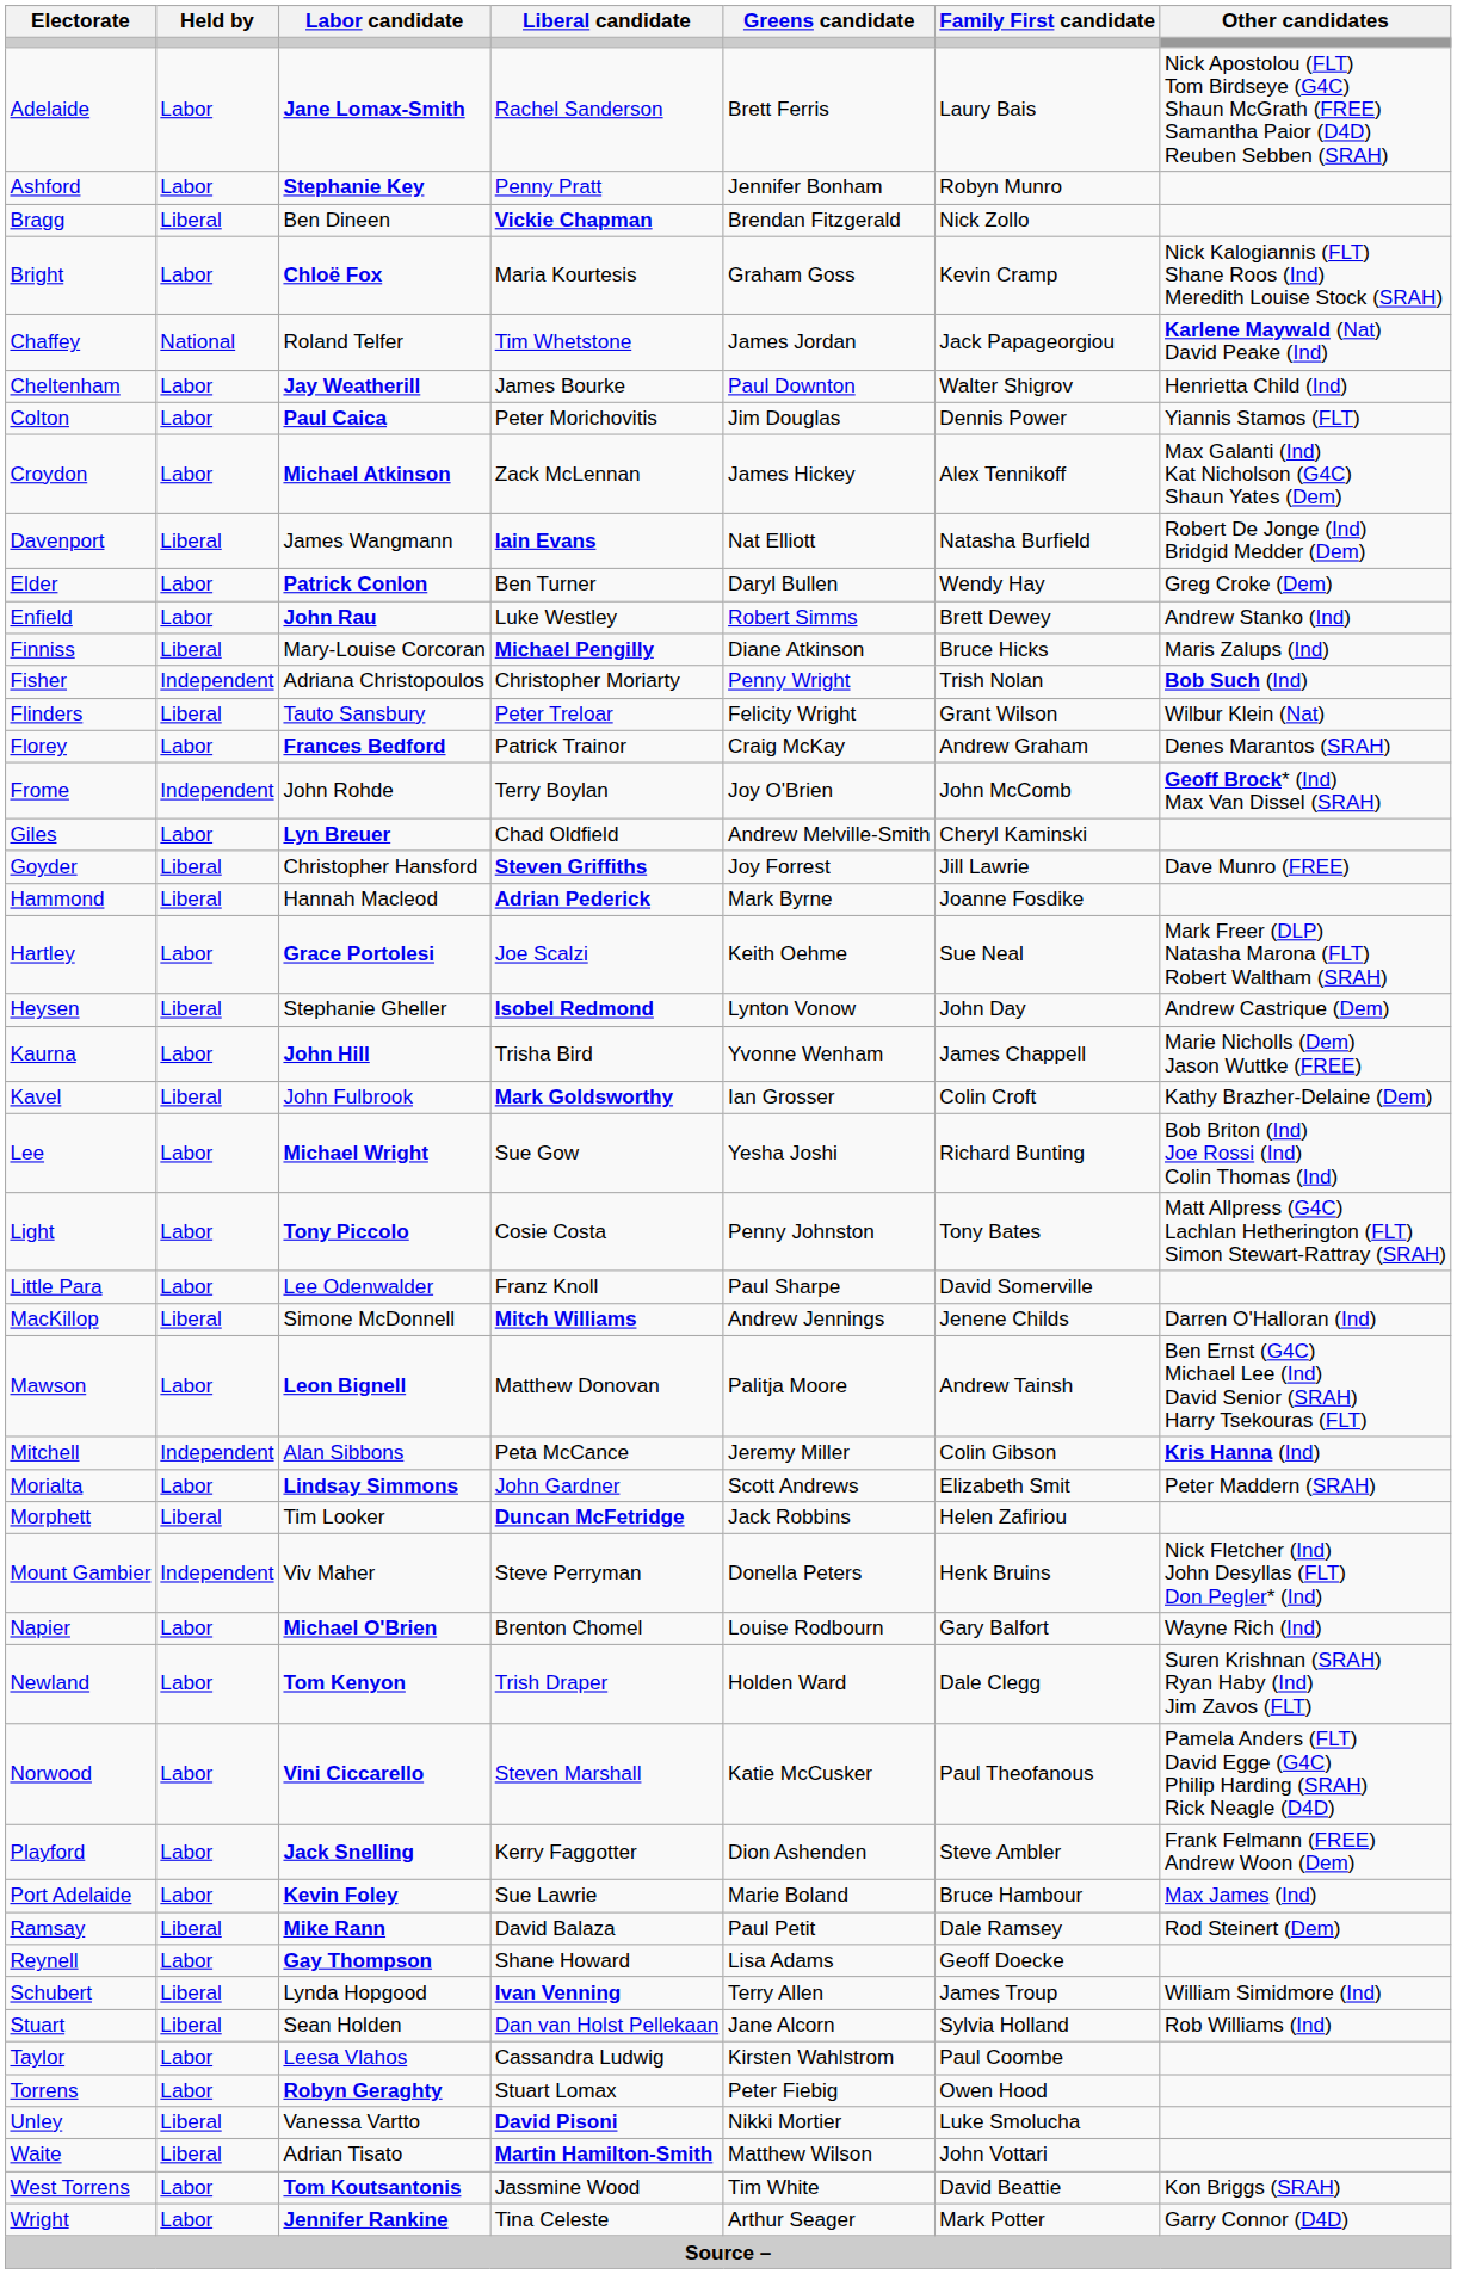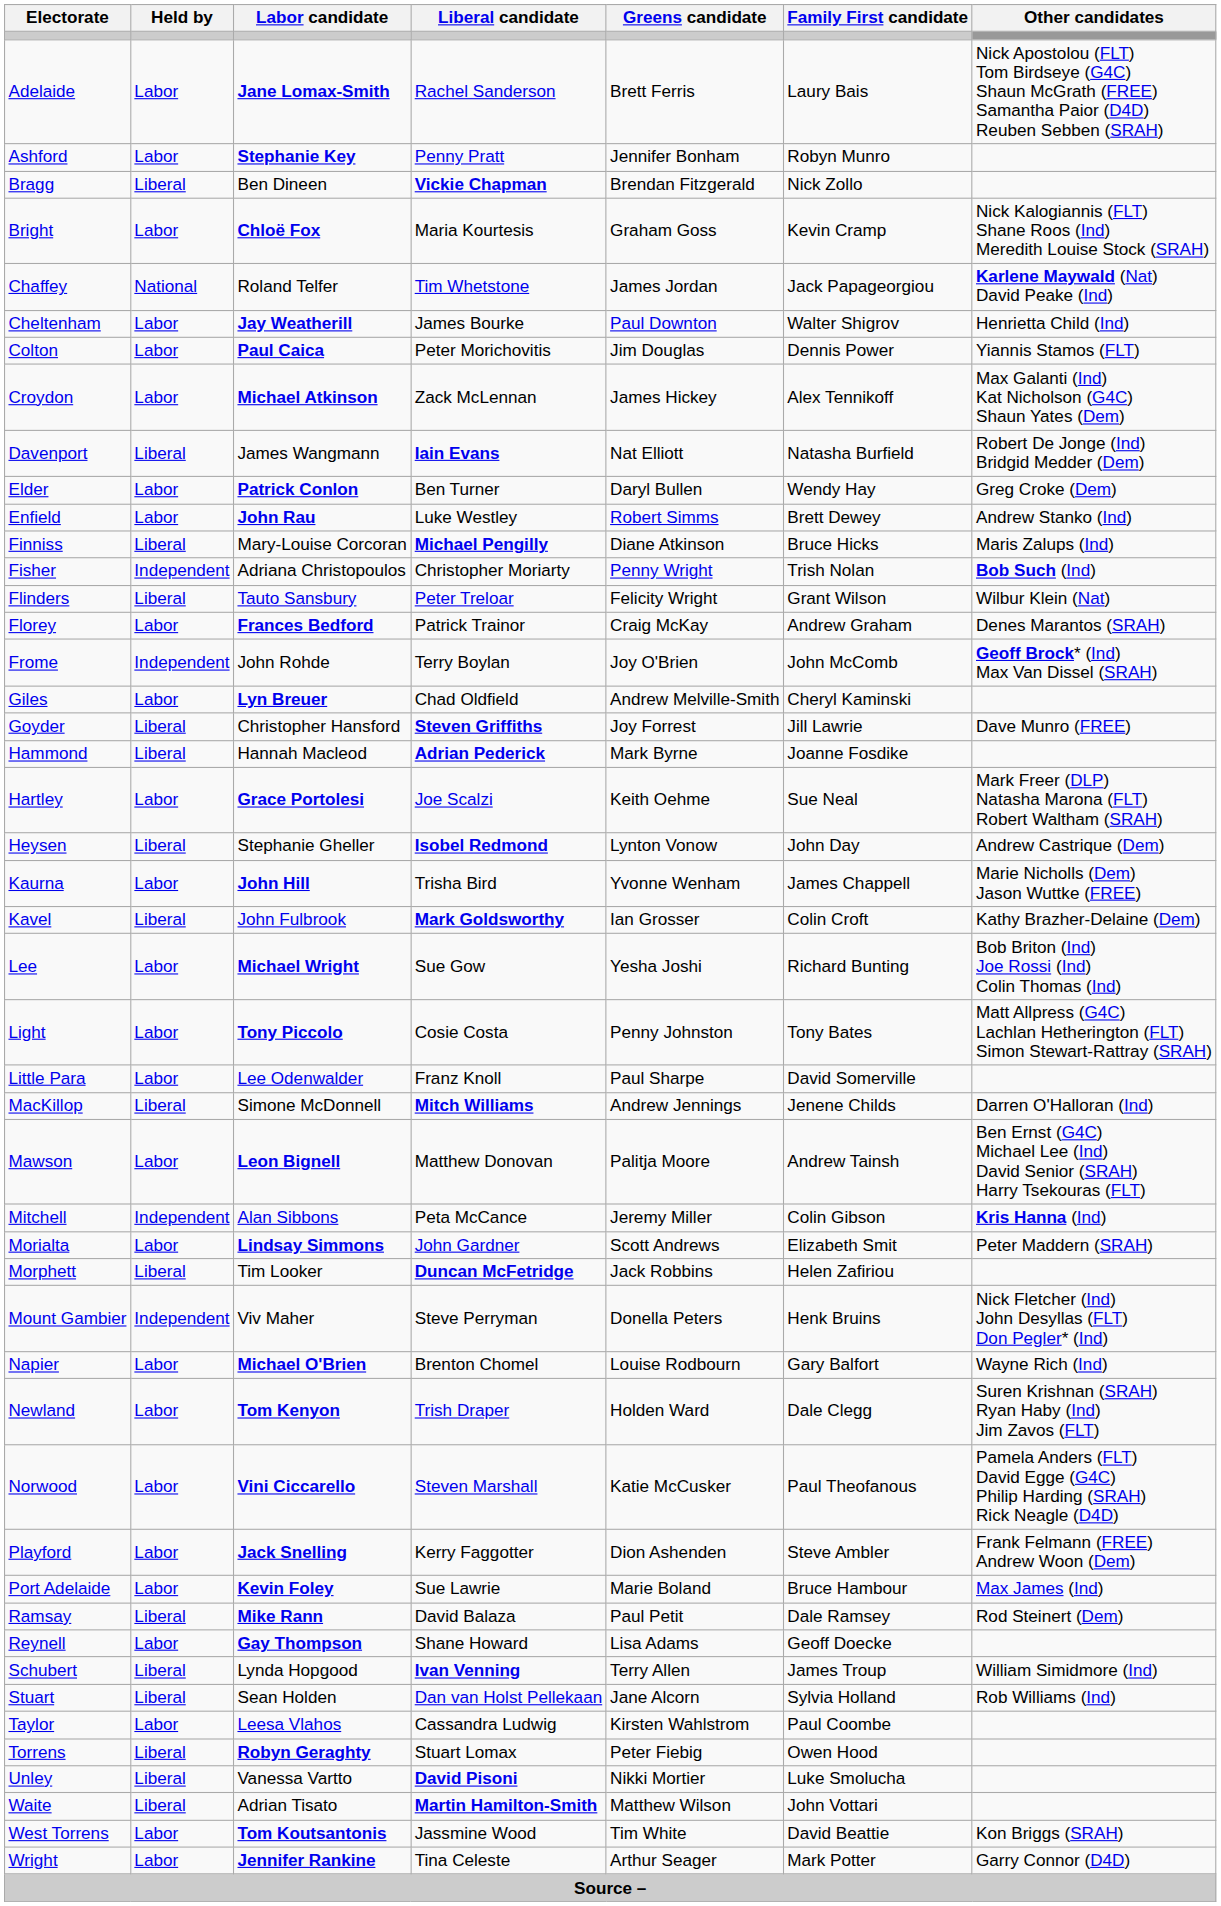Torrens | Held by: Labor -> Liberal
